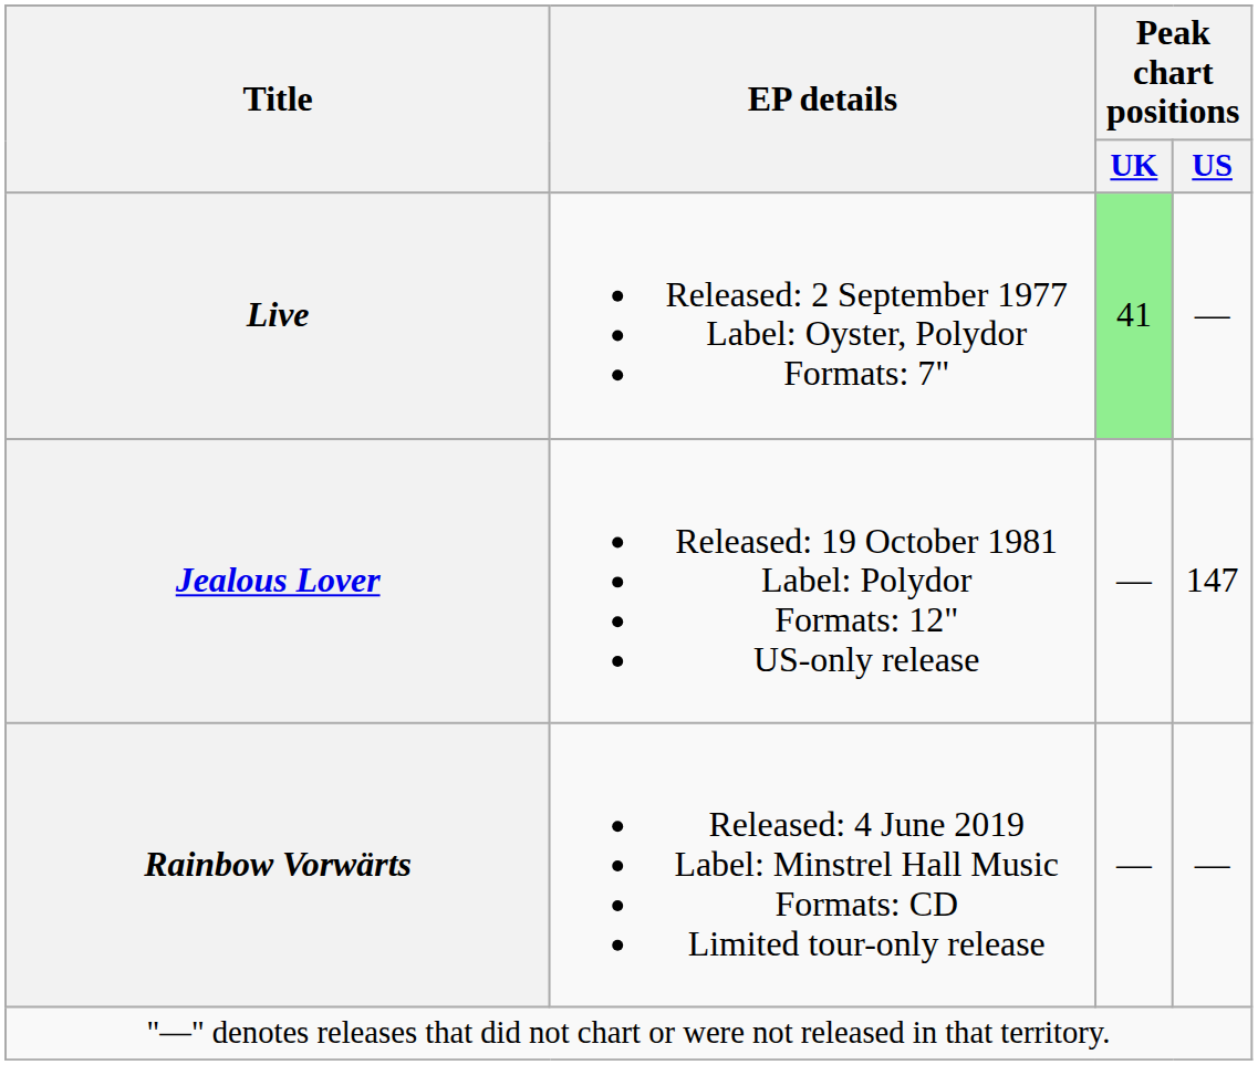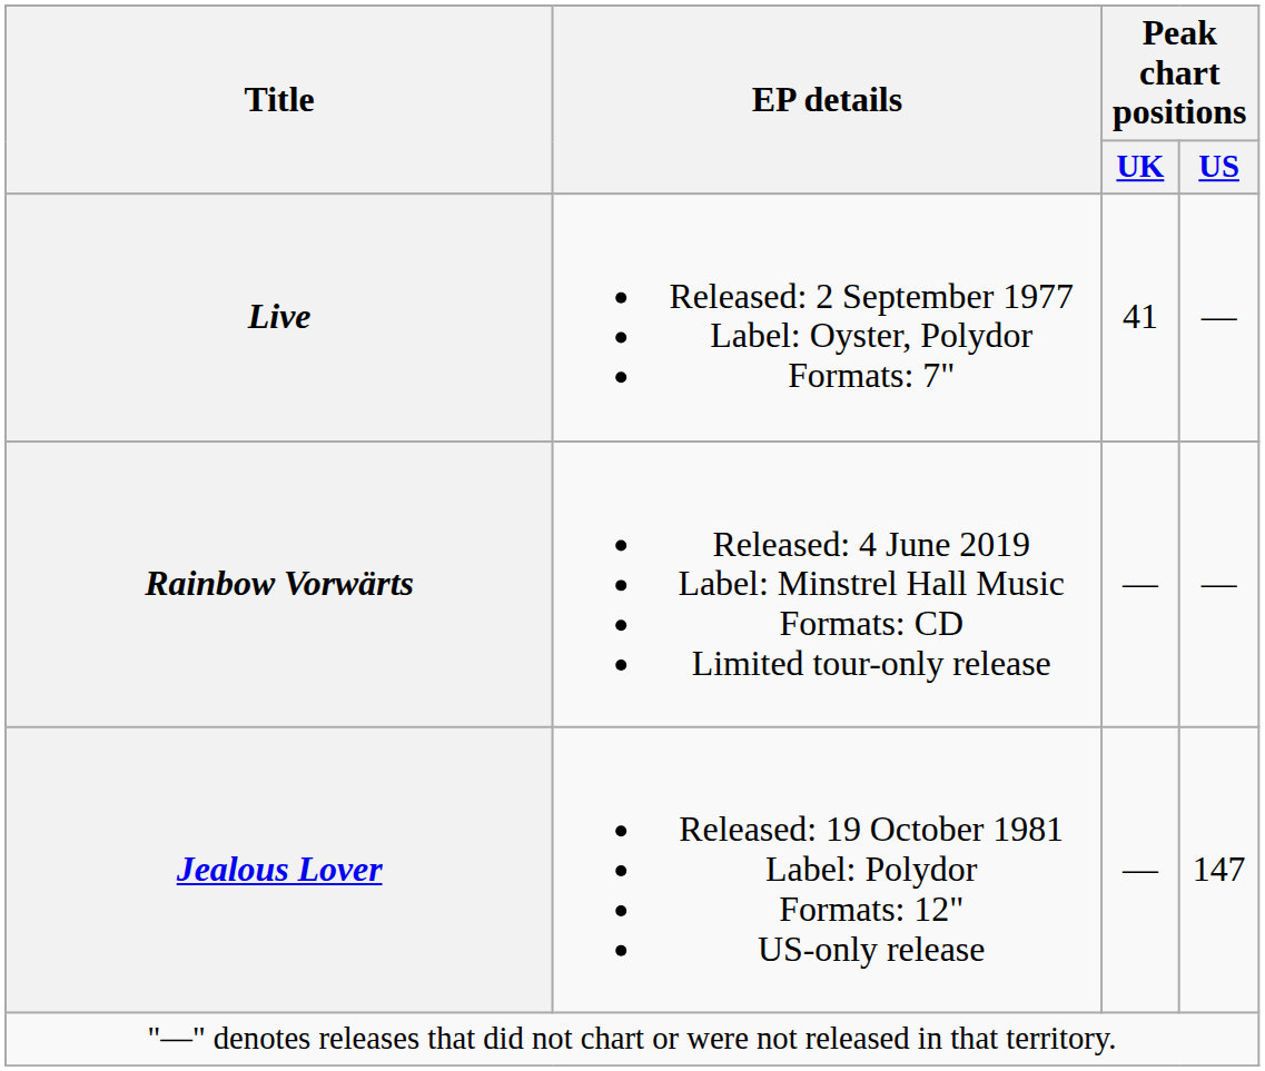Live | Peak chart positions / UK: lightgreen background -> no background
rows swapped: Jealous Lover <-> Rainbow Vorwärts
